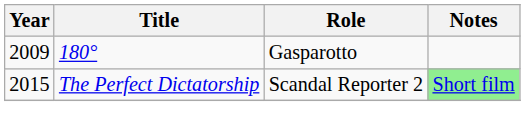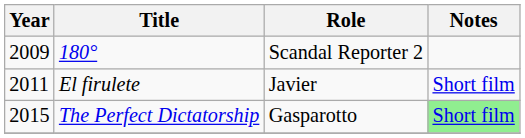180° | Role: Gasparotto -> Scandal Reporter 2
+ row: 2011 | El firulete | Javier | Short film
The Perfect Dictatorship | Role: Scandal Reporter 2 -> Gasparotto
